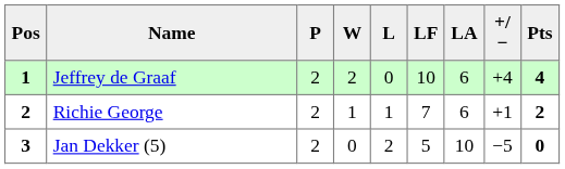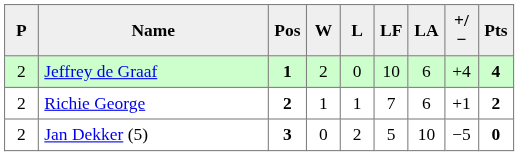columns swapped: Pos <-> P
